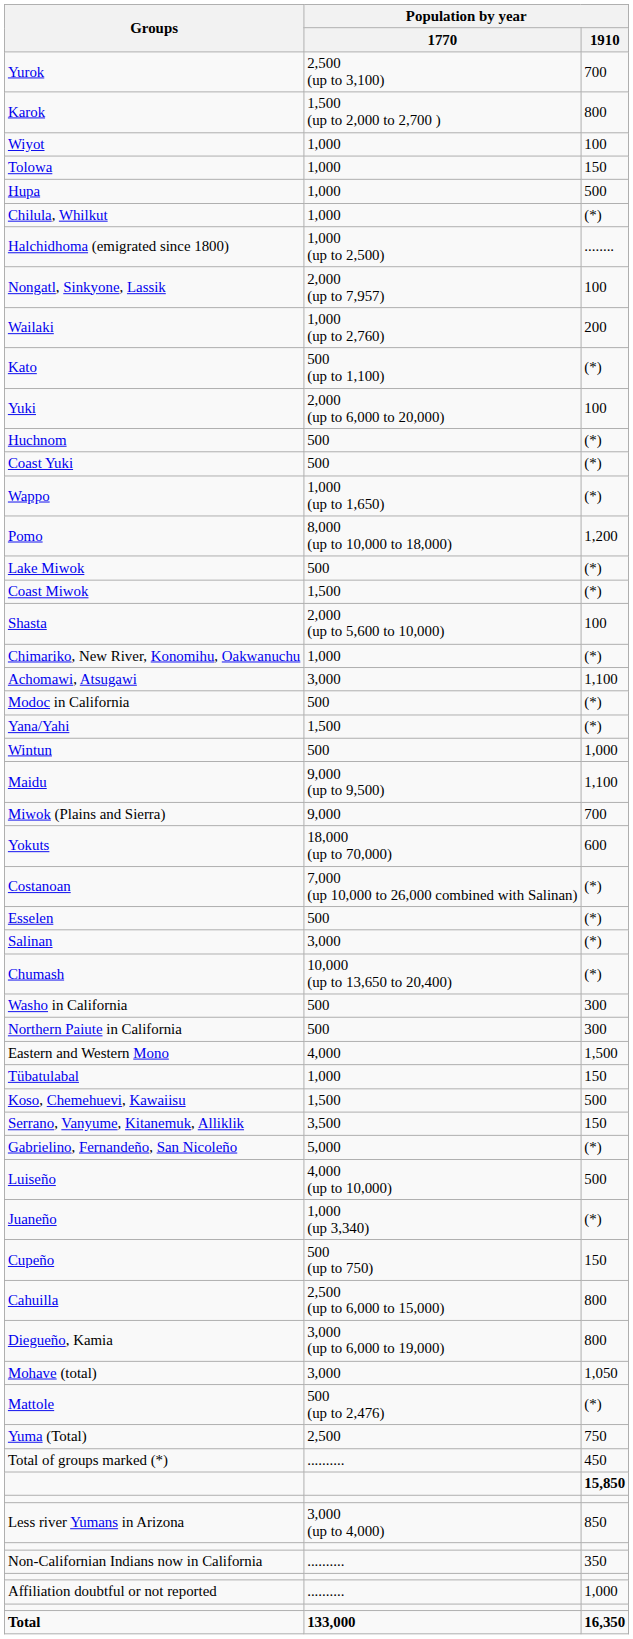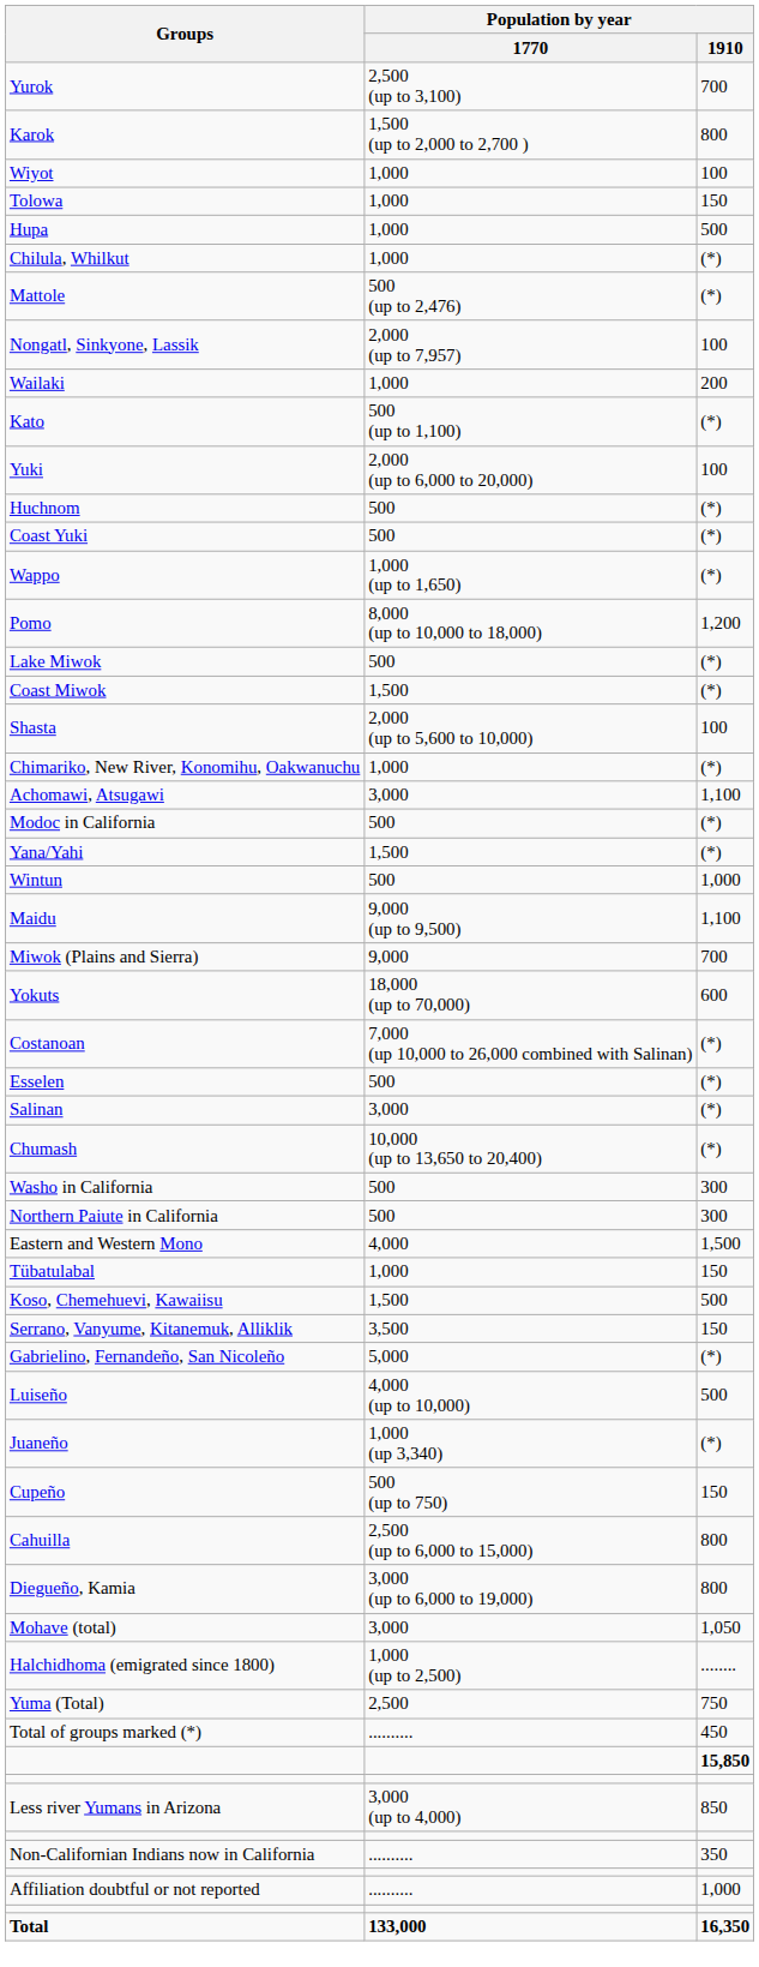rows swapped: Mattole <-> Halchidhoma (emigrated since 1800)
Wailaki | Population by year / 1770: 1,000 (up to 2,760) -> 1,000
